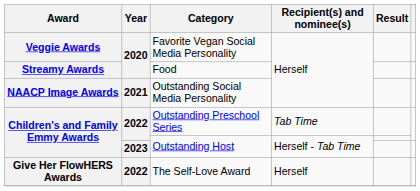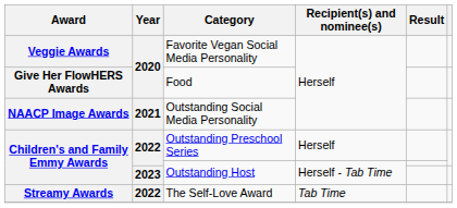Food | Award: Streamy Awards -> Give Her FlowHERS Awards
Outstanding Preschool Series | Recipient(s) and nominee(s): Tab Time -> Herself
The Self-Love Award | Award: Give Her FlowHERS Awards -> Streamy Awards
The Self-Love Award | Recipient(s) and nominee(s): Herself -> Tab Time
